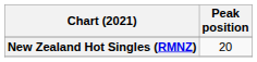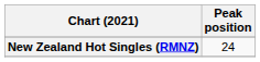New Zealand Hot Singles (RMNZ) | Peak position: 20 -> 24
